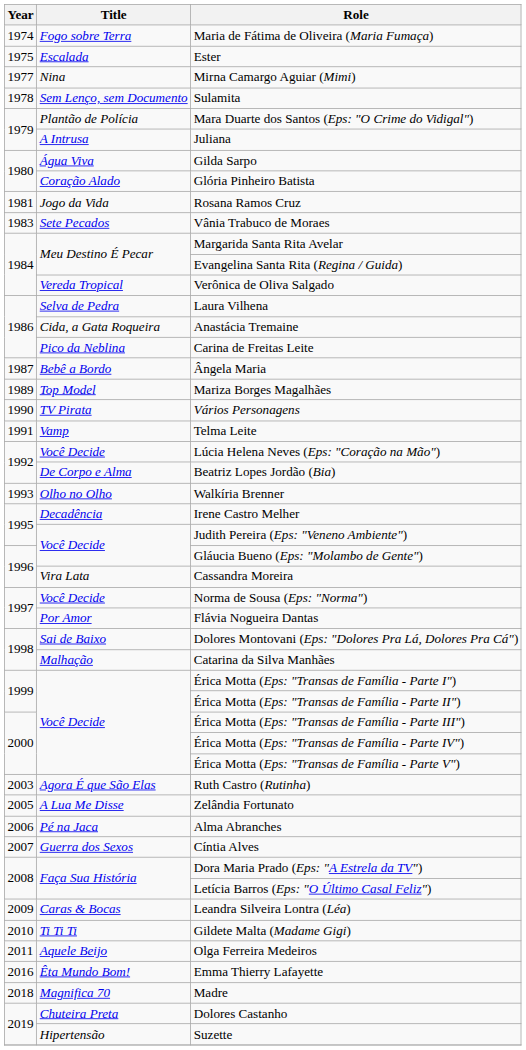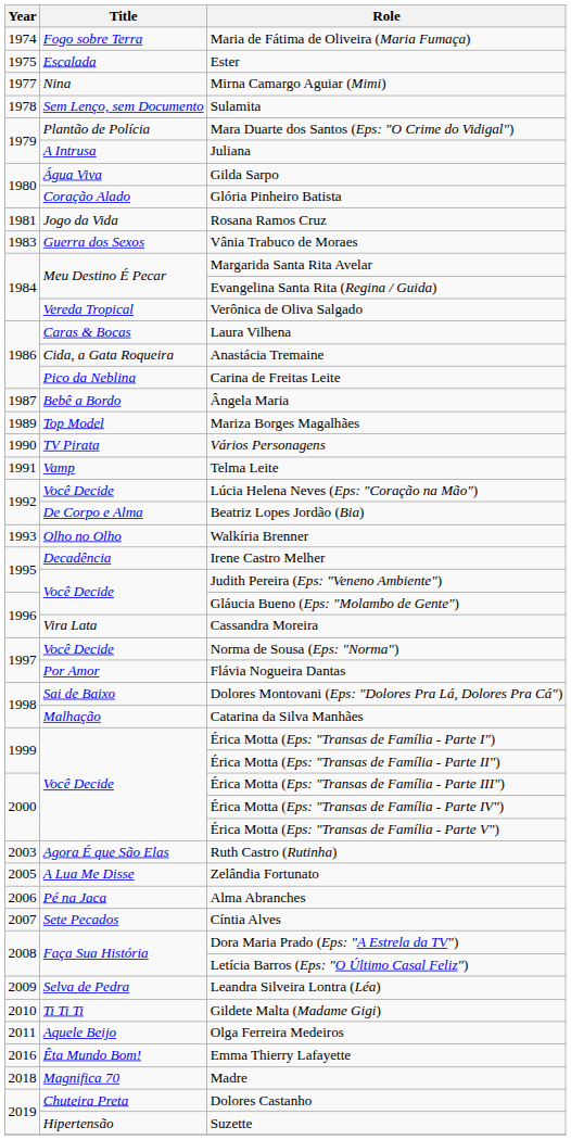Vânia Trabuco de Moraes | Title: Sete Pecados -> Guerra dos Sexos
Laura Vilhena | Title: Selva de Pedra -> Caras & Bocas
Cíntia Alves | Title: Guerra dos Sexos -> Sete Pecados
Leandra Silveira Lontra (Léa) | Title: Caras & Bocas -> Selva de Pedra
